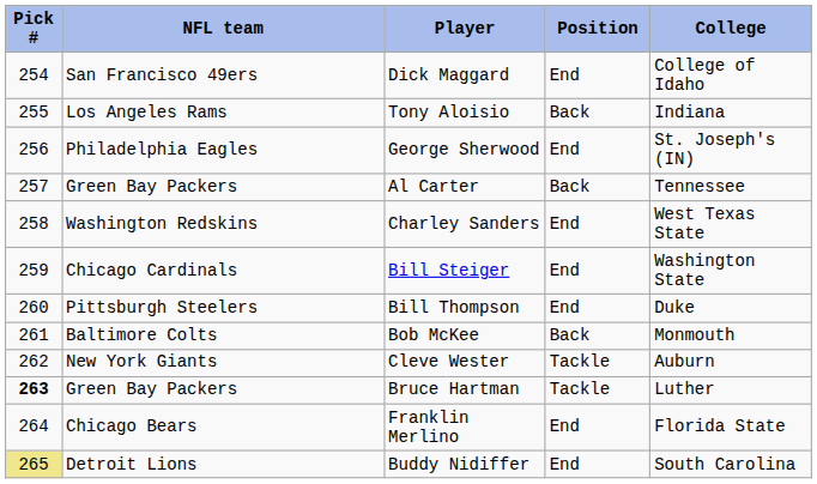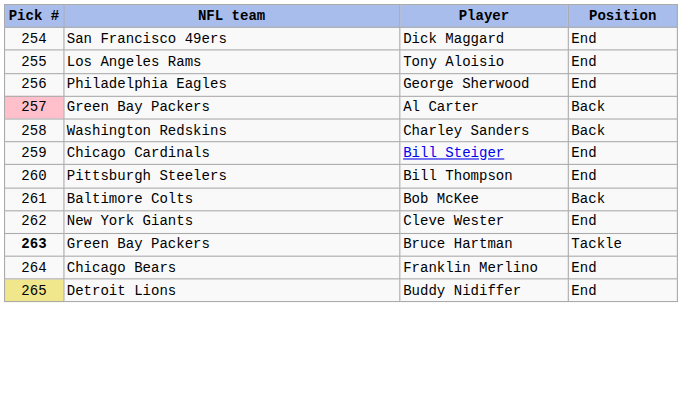- column: College | College of Idaho | Indiana | St. Joseph's (IN) | Tennessee | West Texas State | Washington State | Duke | Monmouth | Auburn | Luther | Florida State | South Carolina
Tony Aloisio | Position: Back -> End
Al Carter | Pick #: no background -> pink background
Charley Sanders | Position: End -> Back
Cleve Wester | Position: Tackle -> End
